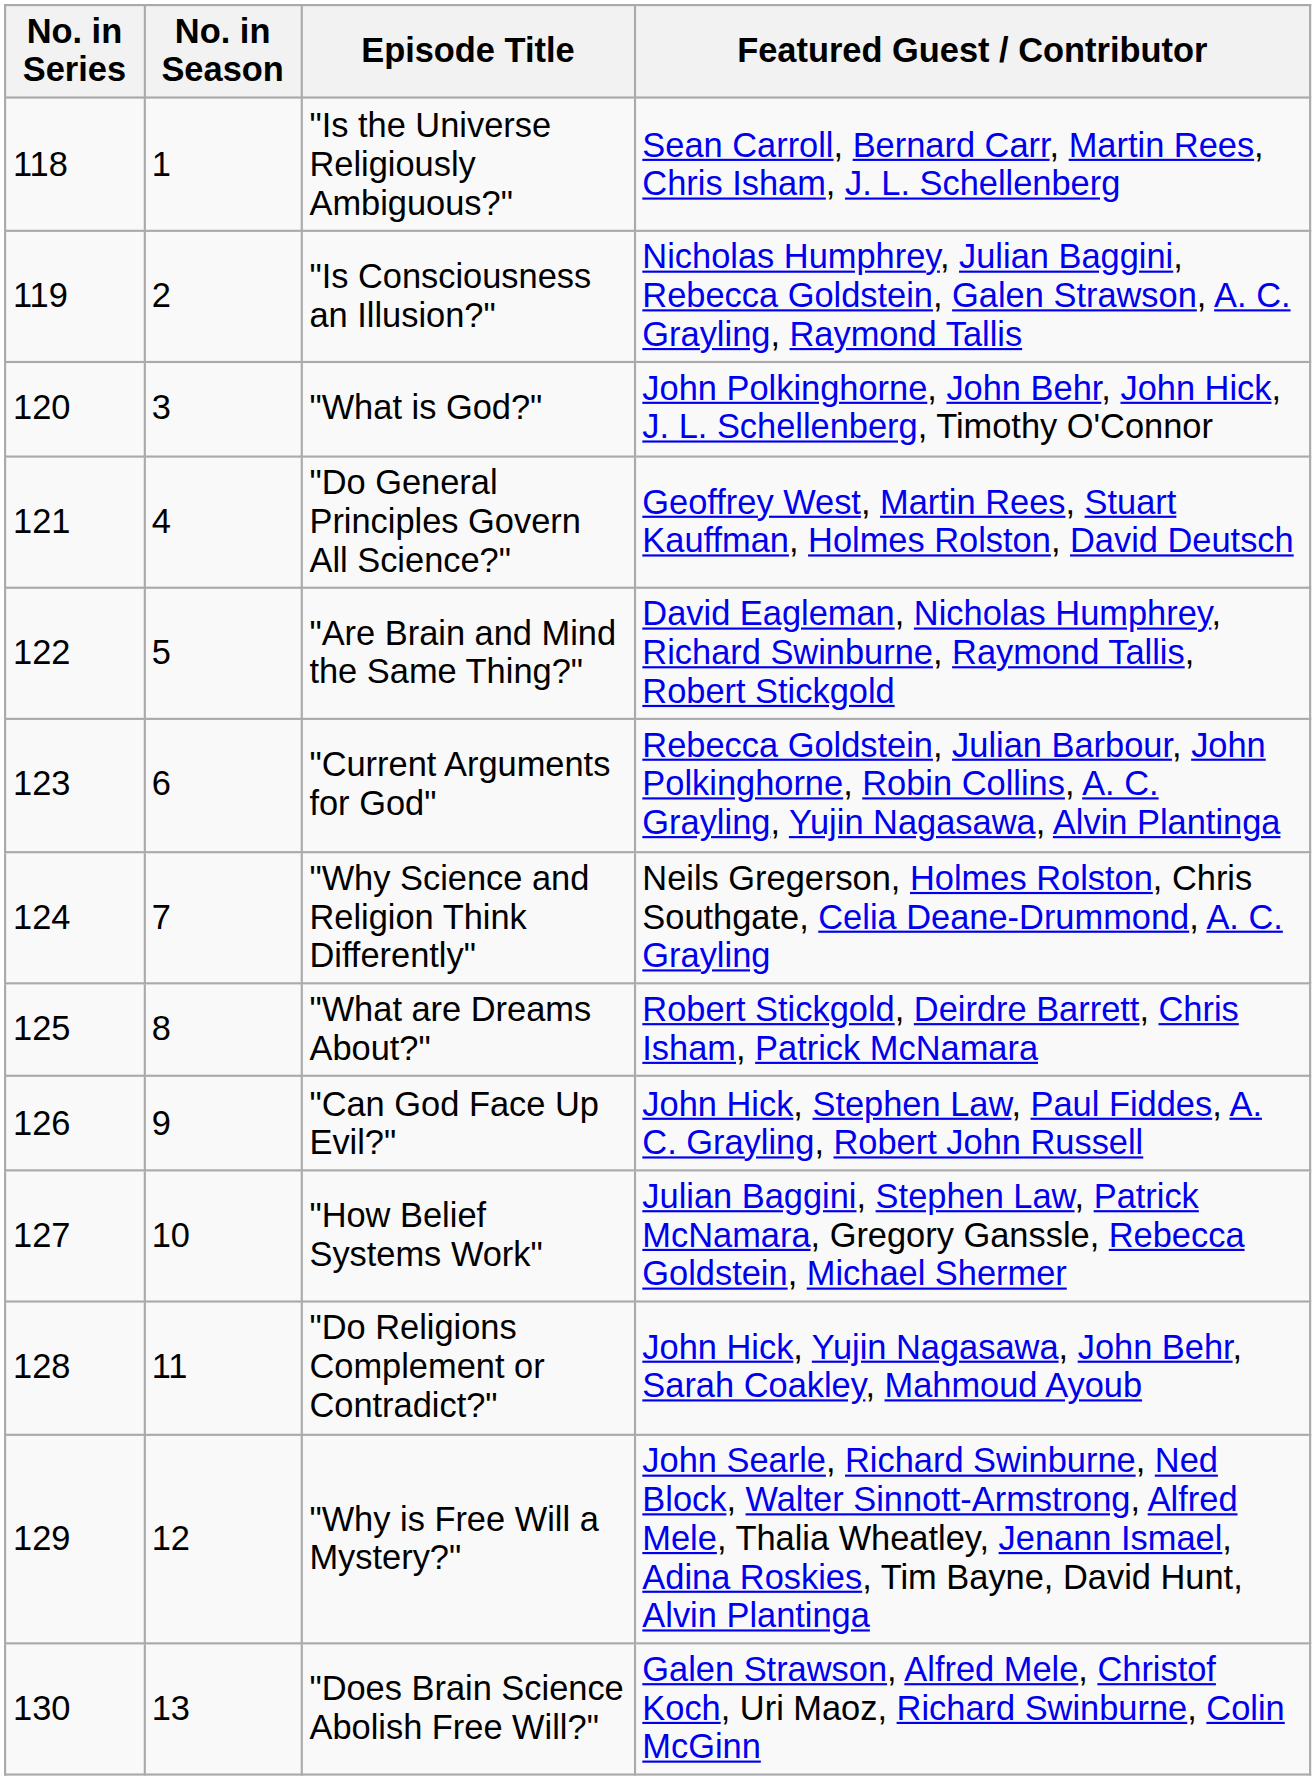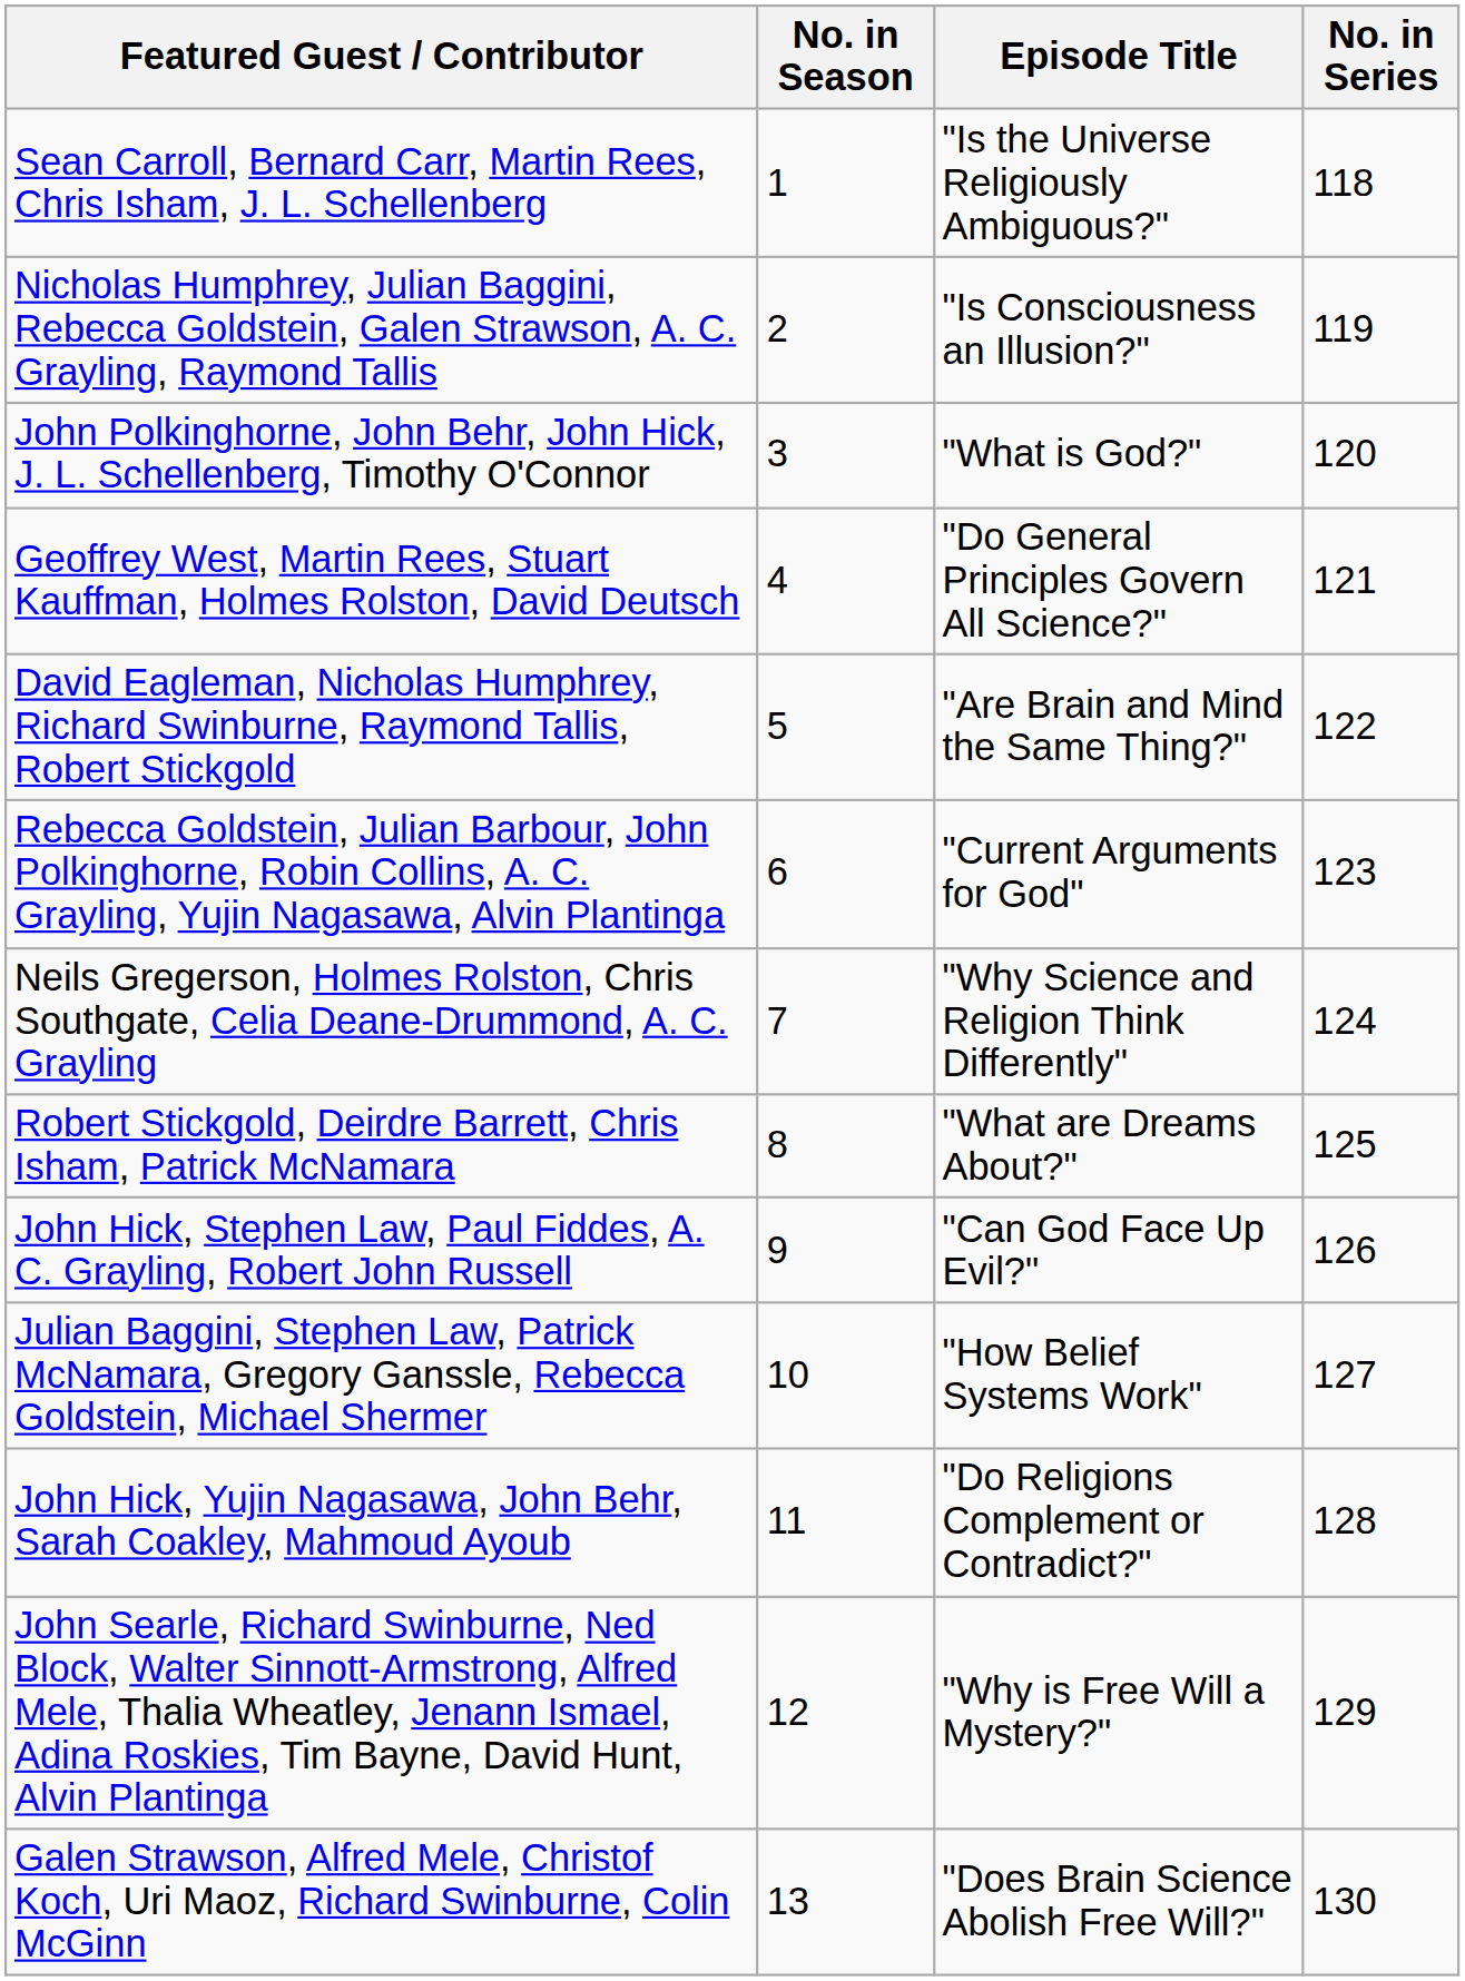columns swapped: No. in Series <-> Featured Guest / Contributor
